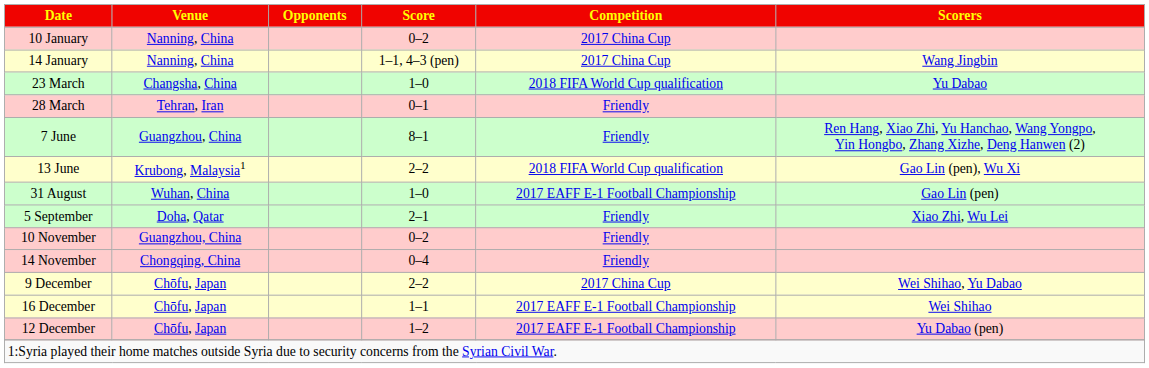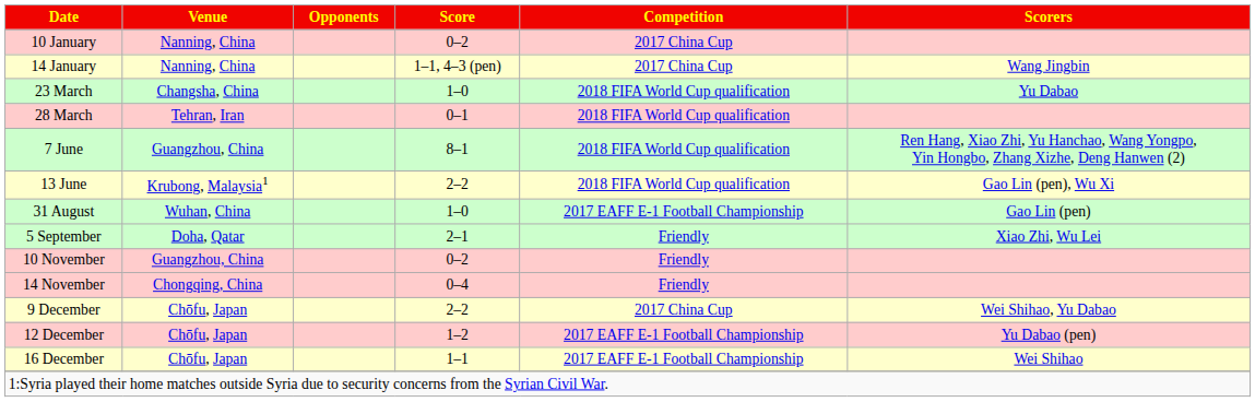28 March | Competition: Friendly -> 2018 FIFA World Cup qualification
7 June | Competition: Friendly -> 2018 FIFA World Cup qualification
rows swapped: 12 December <-> 16 December
